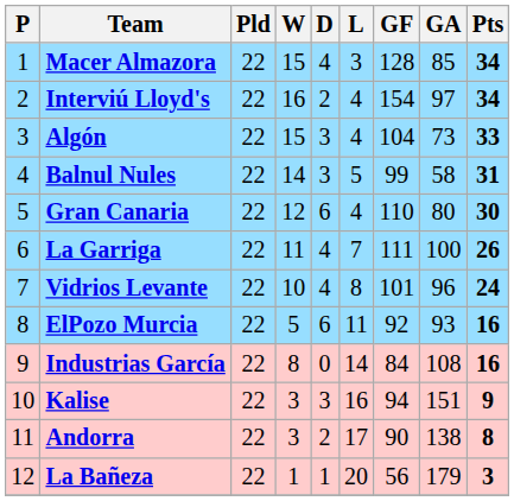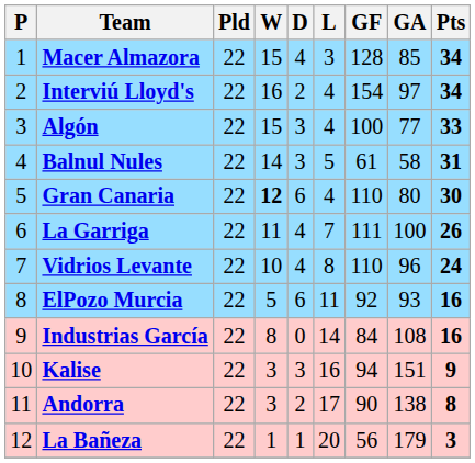Algón | GF: 104 -> 100
Algón | GA: 73 -> 77
Balnul Nules | GF: 99 -> 61
Gran Canaria | W: normal -> bold
Vidrios Levante | GF: 101 -> 110
